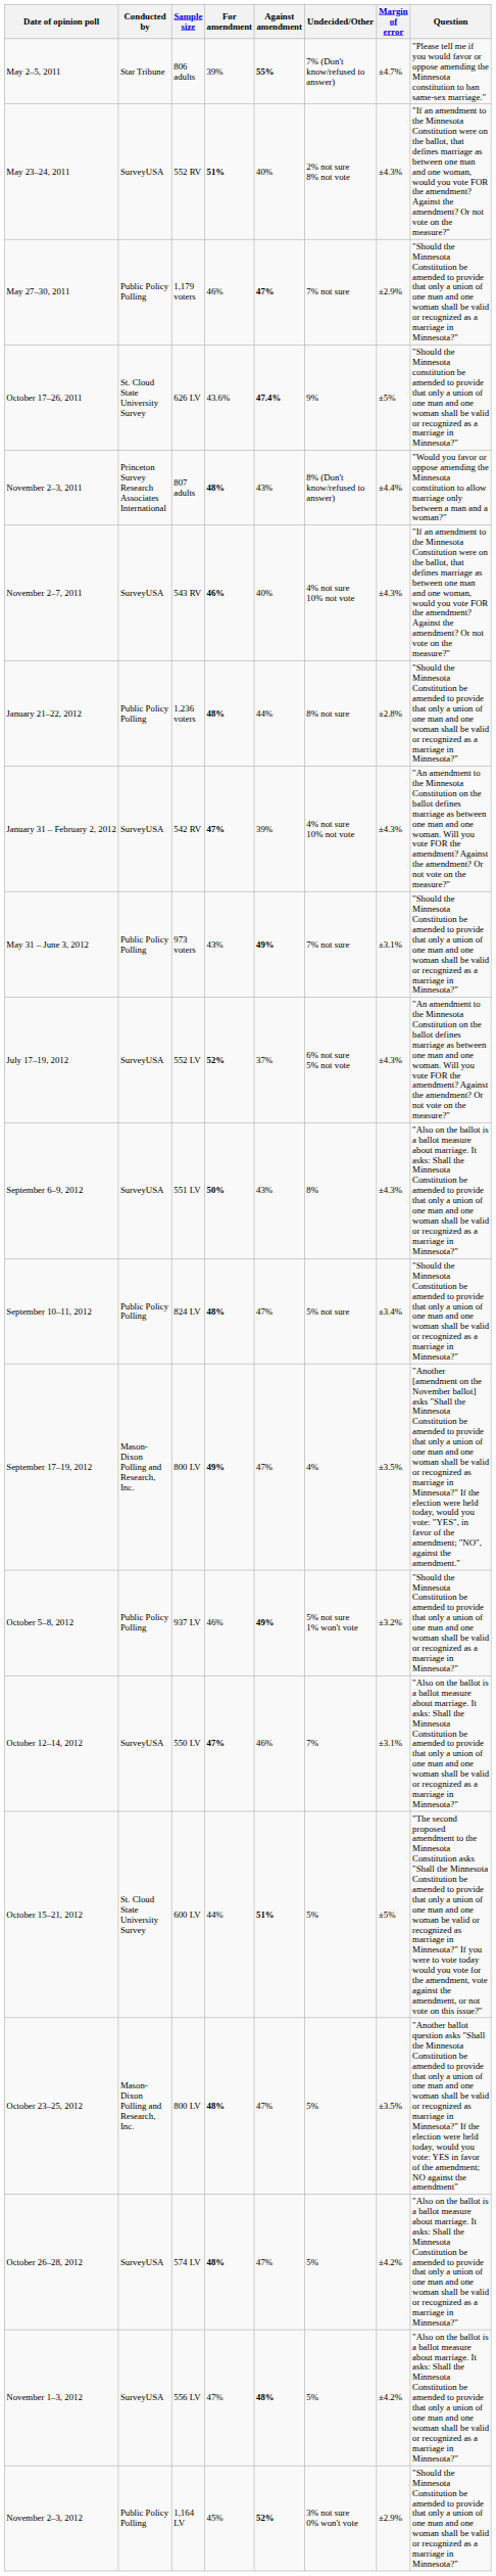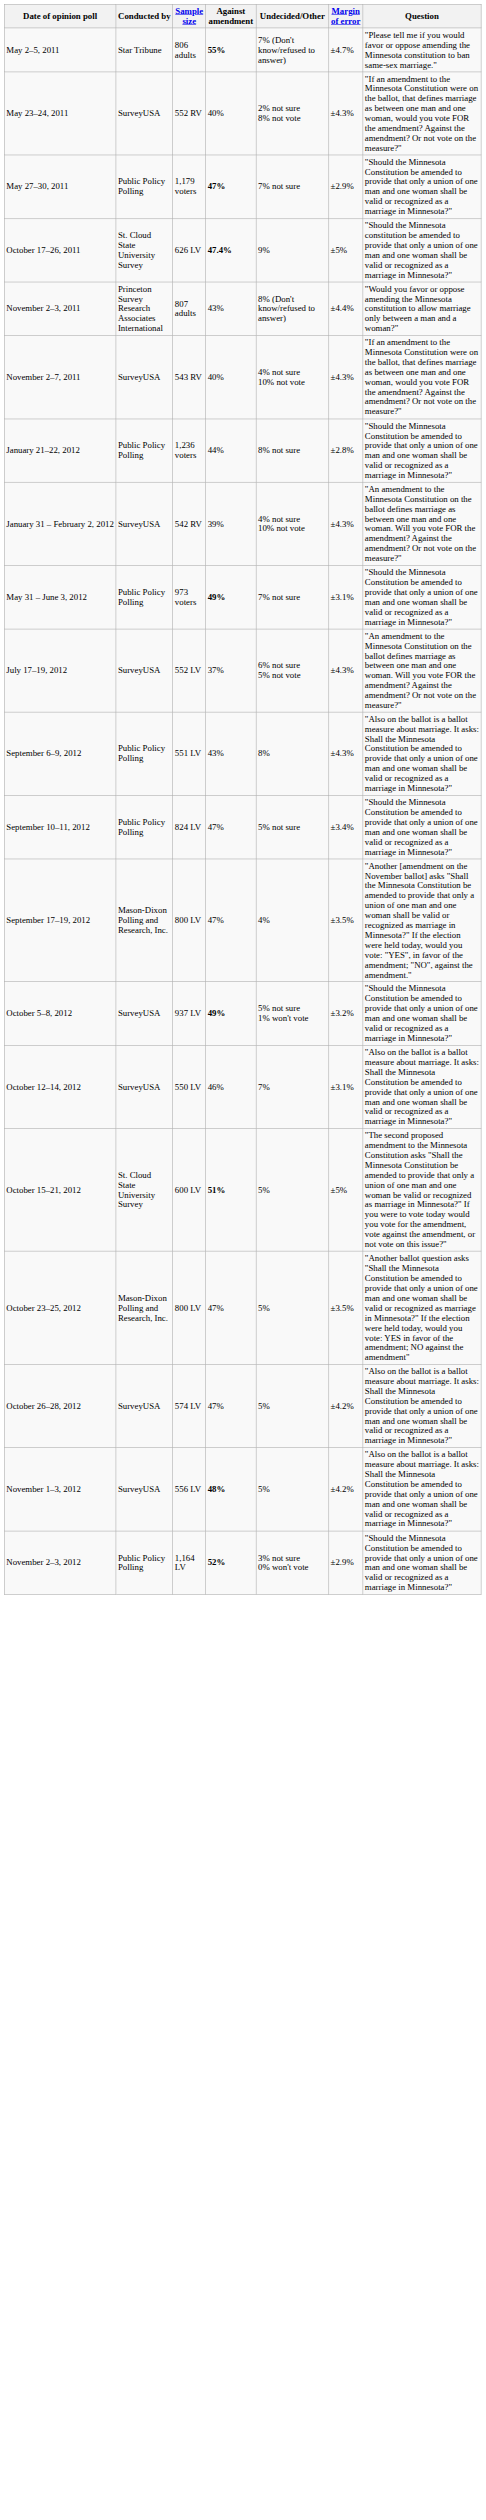- column: For amendment | 39% | 51% | 46% | 43.6% | 48% | 46% | 48% | 47% | 43% | 52% | 50% | 48% | 49% | 46% | 47% | 44% | 48% | 48% | 47% | 45%
September 6–9, 2012 | Conducted by: SurveyUSA -> Public Policy Polling
October 5–8, 2012 | Conducted by: Public Policy Polling -> SurveyUSA
